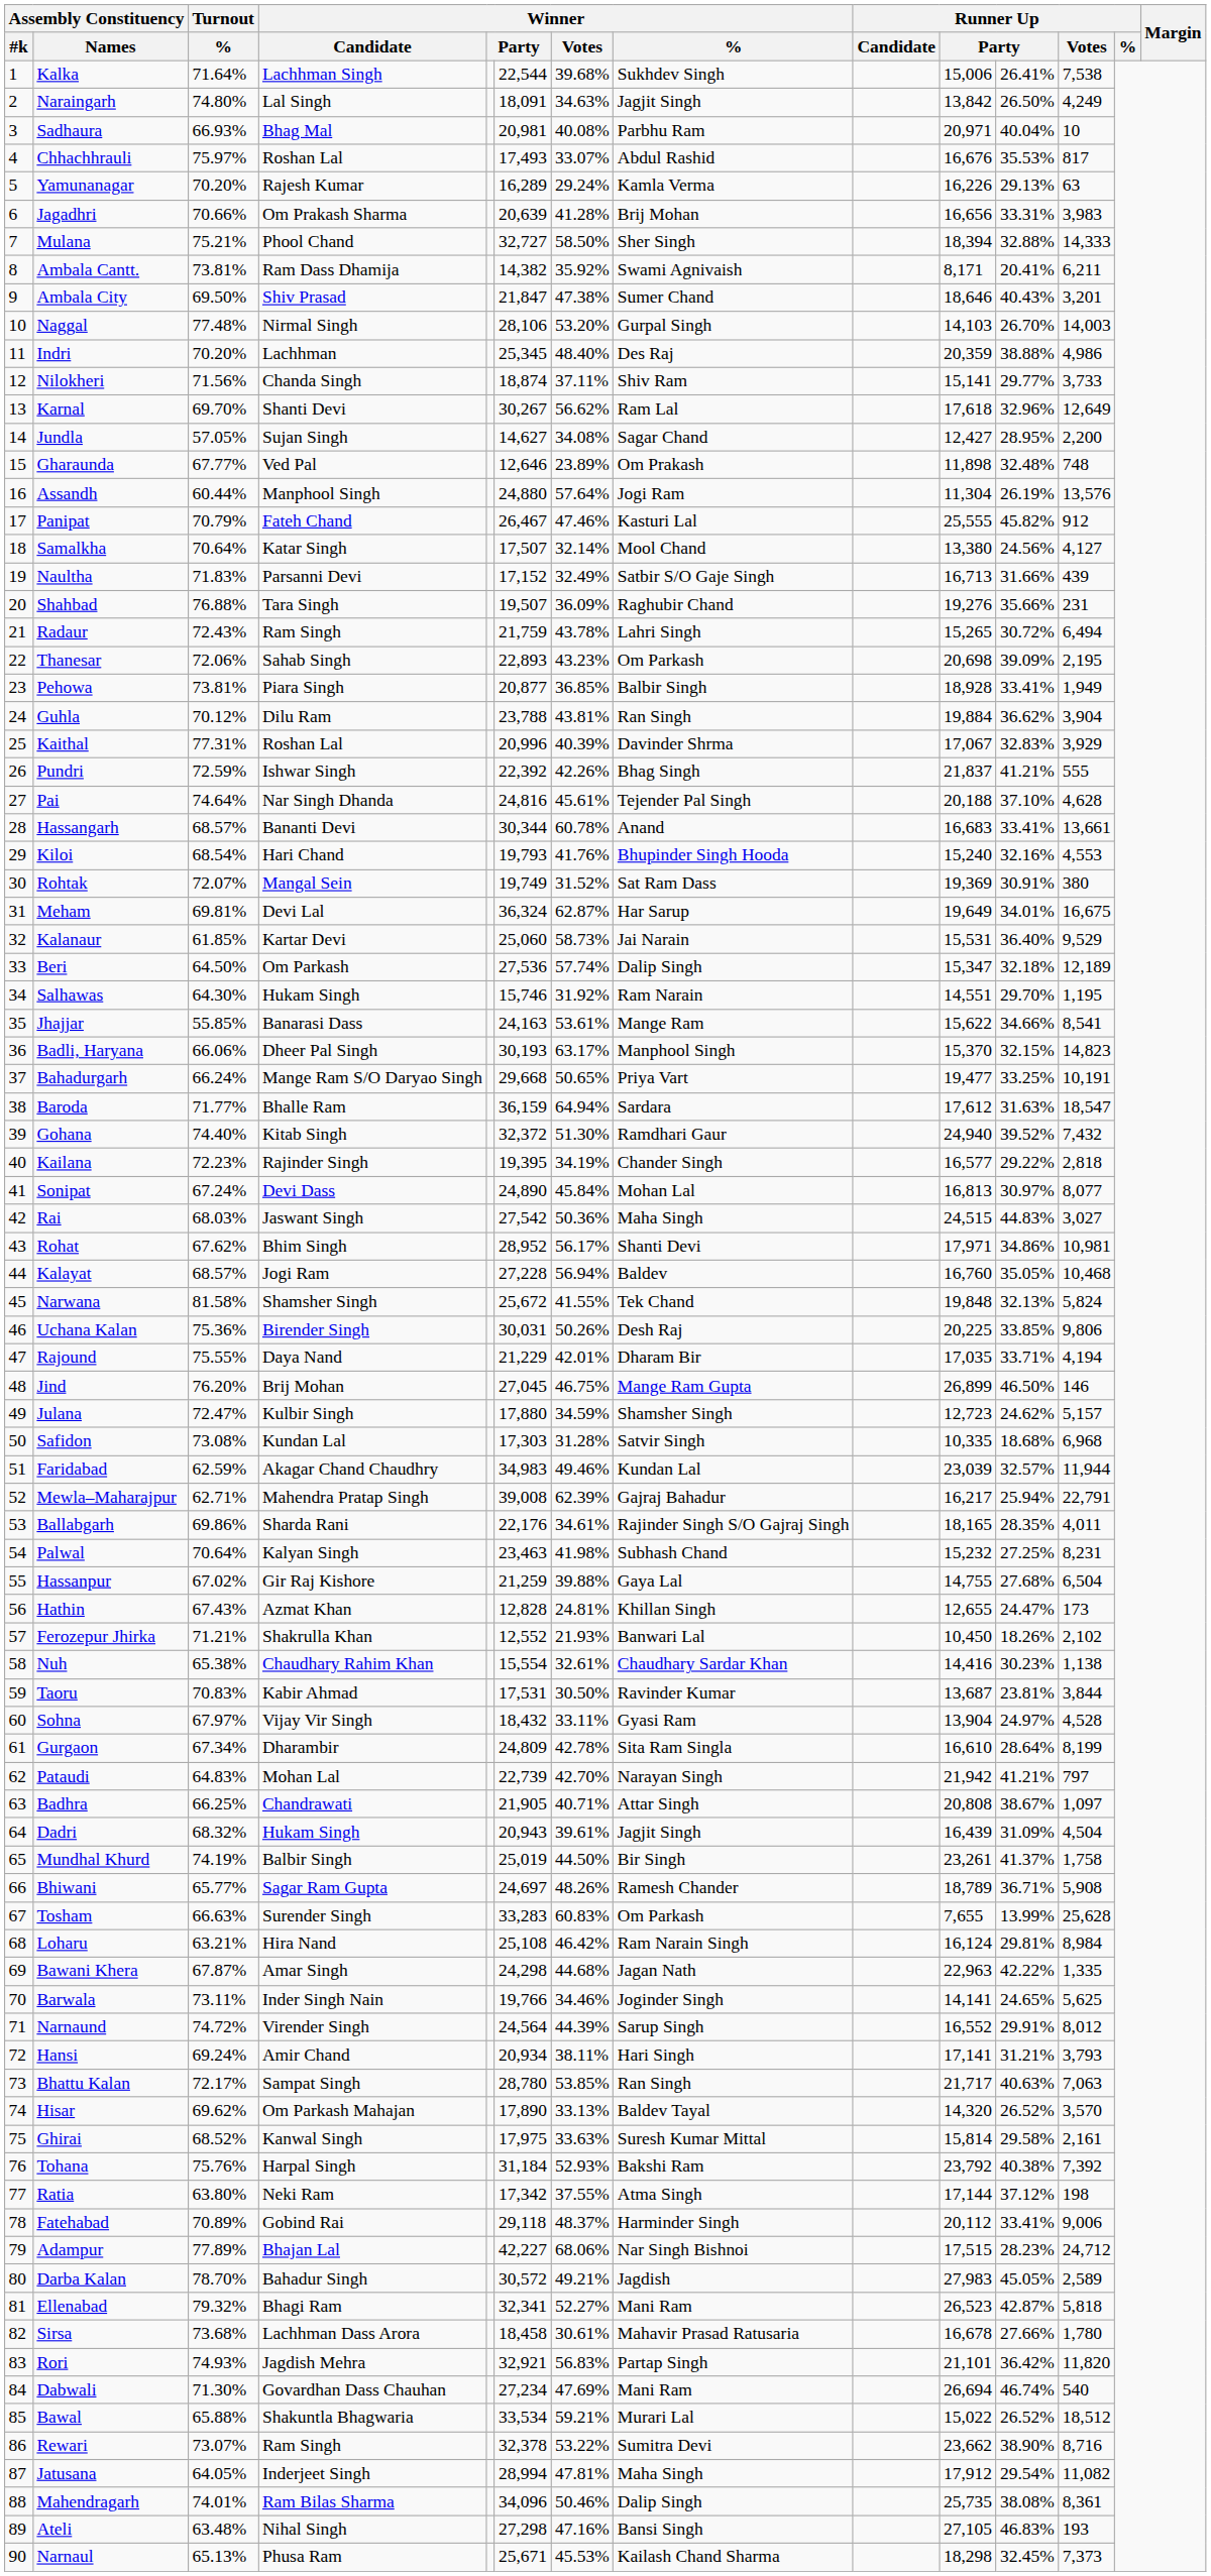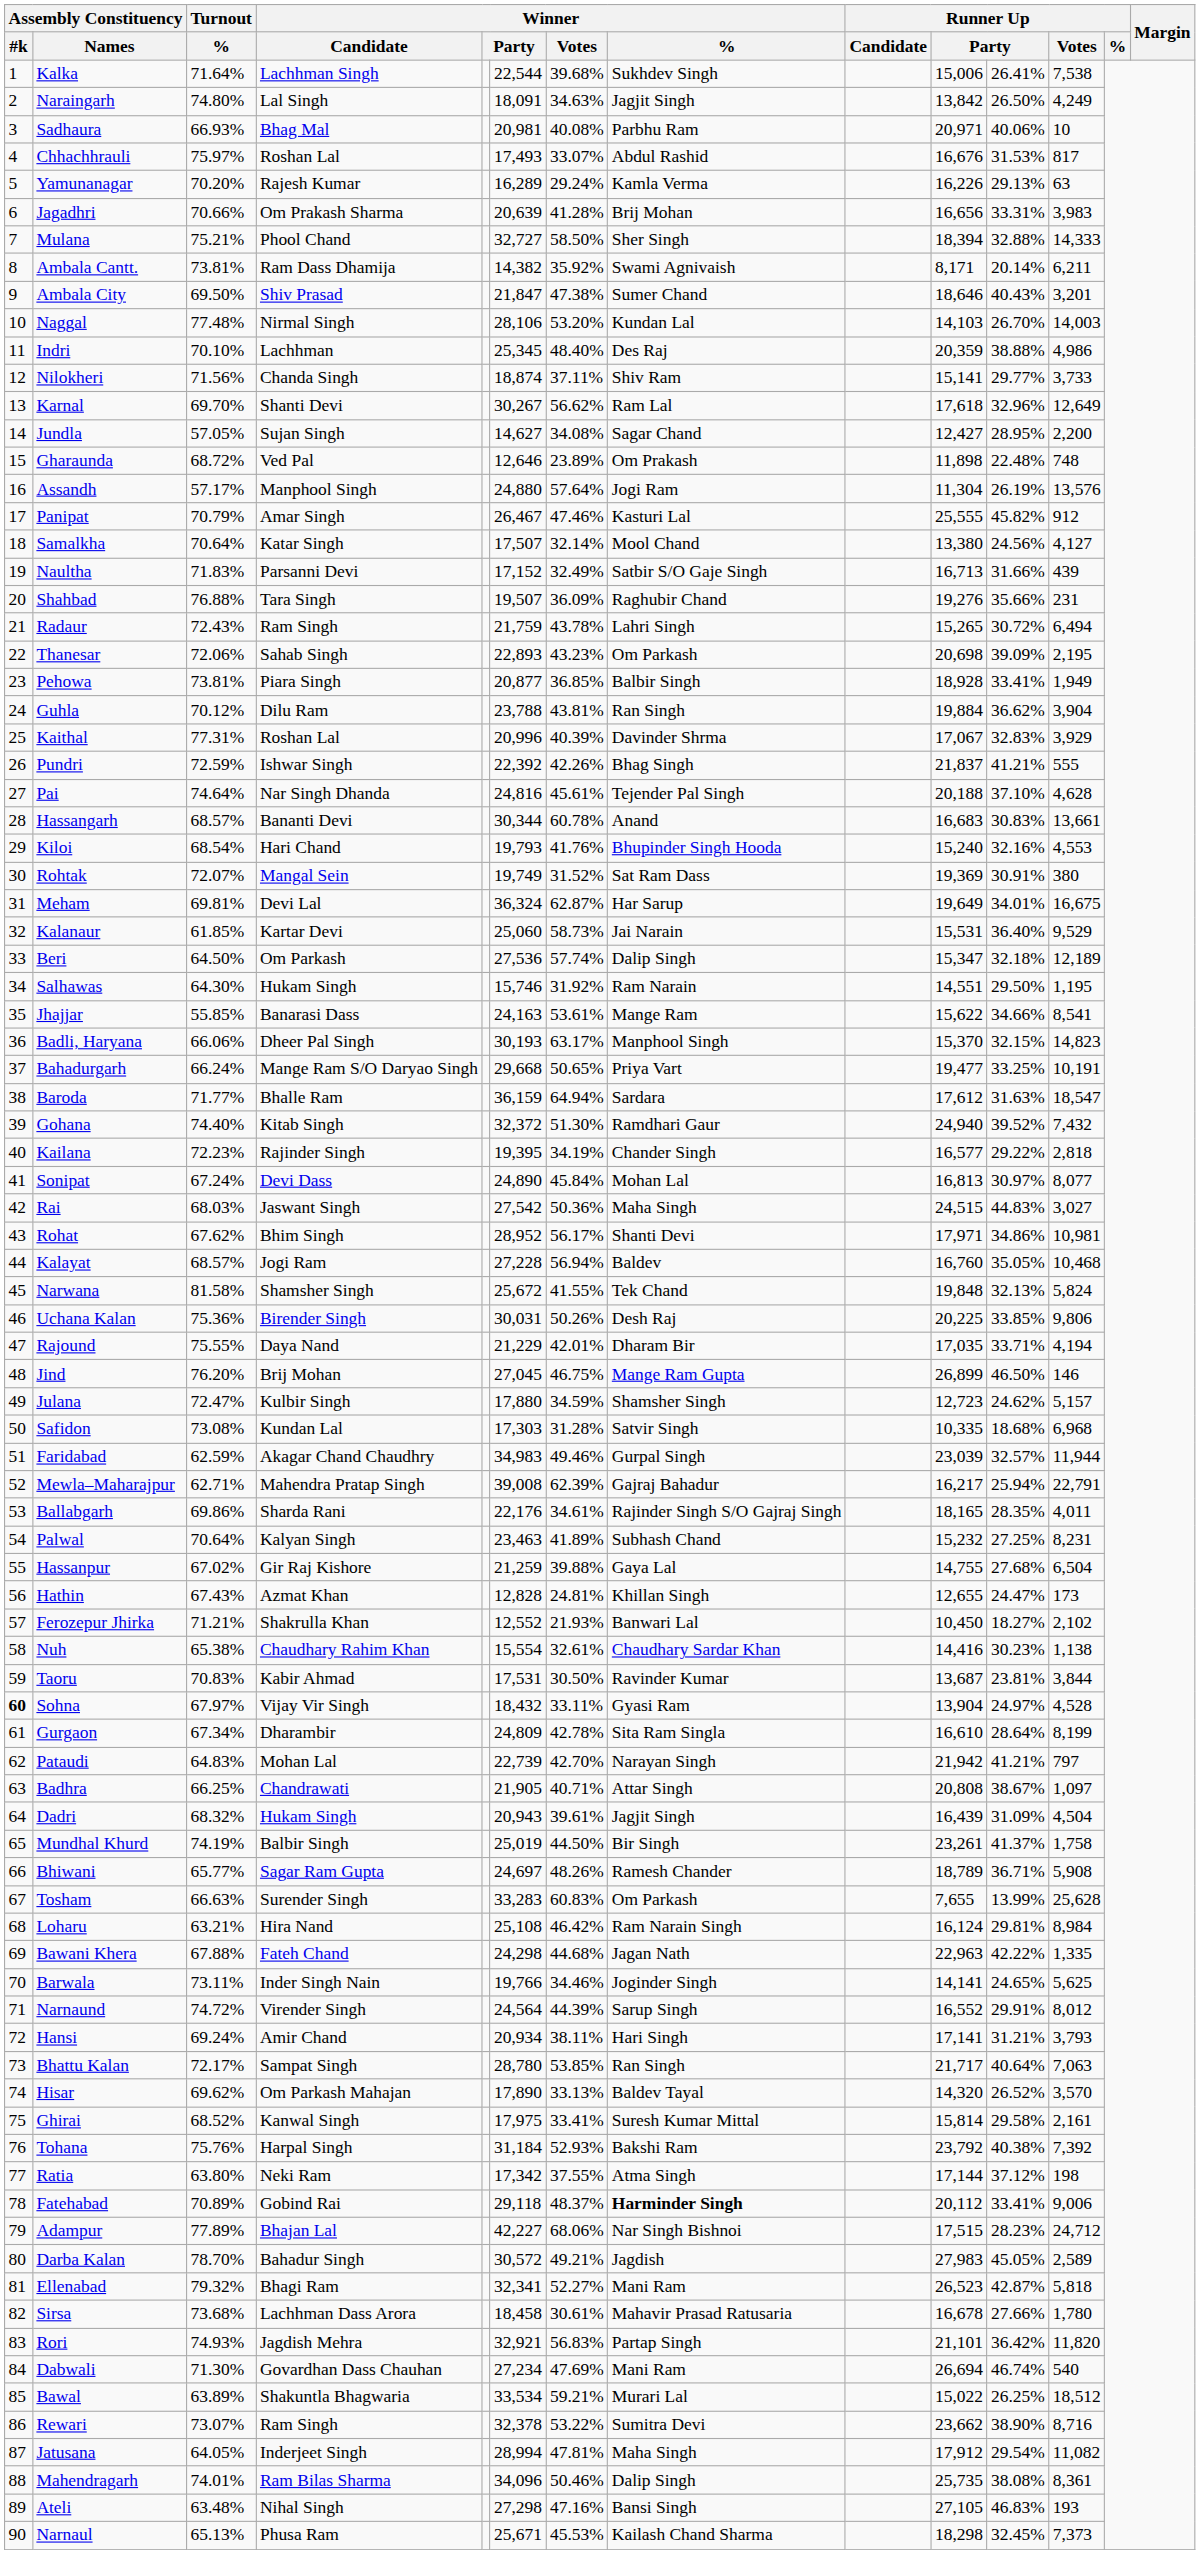Sadhaura | column 11: 40.04% -> 40.06%
Chhachhrauli | column 11: 35.53% -> 31.53%
Ambala Cantt. | column 11: 20.41% -> 20.14%
Naggal | Winner / %: Gurpal Singh -> Kundan Lal
Indri | Turnout / %: 70.20% -> 70.10%
Gharaunda | Turnout / %: 67.77% -> 68.72%
Gharaunda | column 11: 32.48% -> 22.48%
Assandh | Turnout / %: 60.44% -> 57.17%
Panipat | Winner / Candidate: Fateh Chand -> Amar Singh
Hassangarh | column 11: 33.41% -> 30.83%
Salhawas | column 11: 29.70% -> 29.50%
Faridabad | Winner / %: Kundan Lal -> Gurpal Singh
Palwal | Winner / Votes: 41.98% -> 41.89%
Ferozepur Jhirka | column 11: 18.26% -> 18.27%
Sohna | Assembly Constituency / #k: normal -> bold
Bawani Khera | Turnout / %: 67.87% -> 67.88%
Bawani Khera | Winner / Candidate: Amar Singh -> Fateh Chand
Bhattu Kalan | column 11: 40.63% -> 40.64%
Ghirai | Winner / Votes: 33.63% -> 33.41%
Fatehabad | Winner / %: normal -> bold
Bawal | Turnout / %: 65.88% -> 63.89%
Bawal | column 11: 26.52% -> 26.25%
